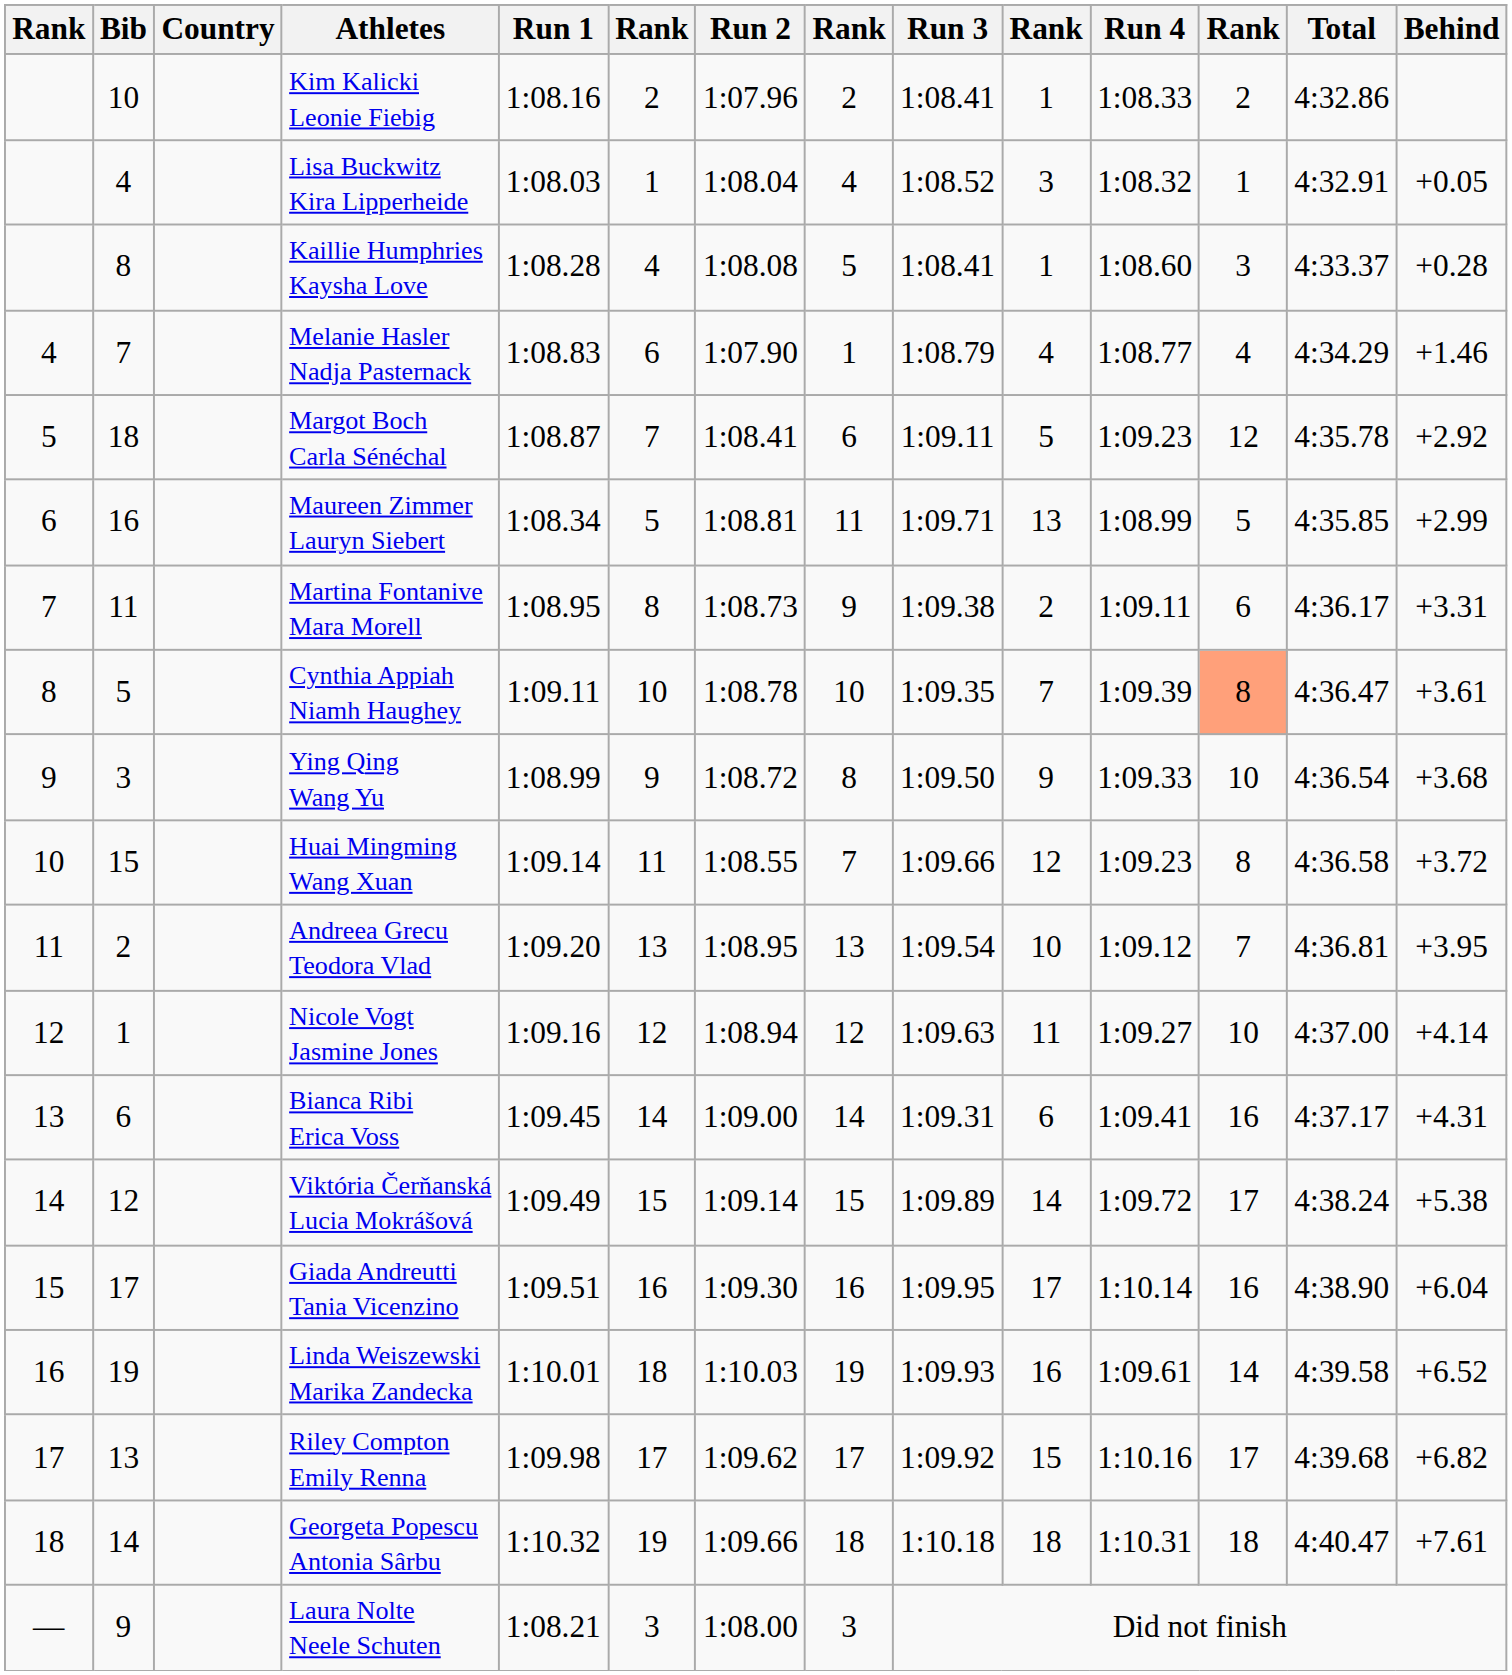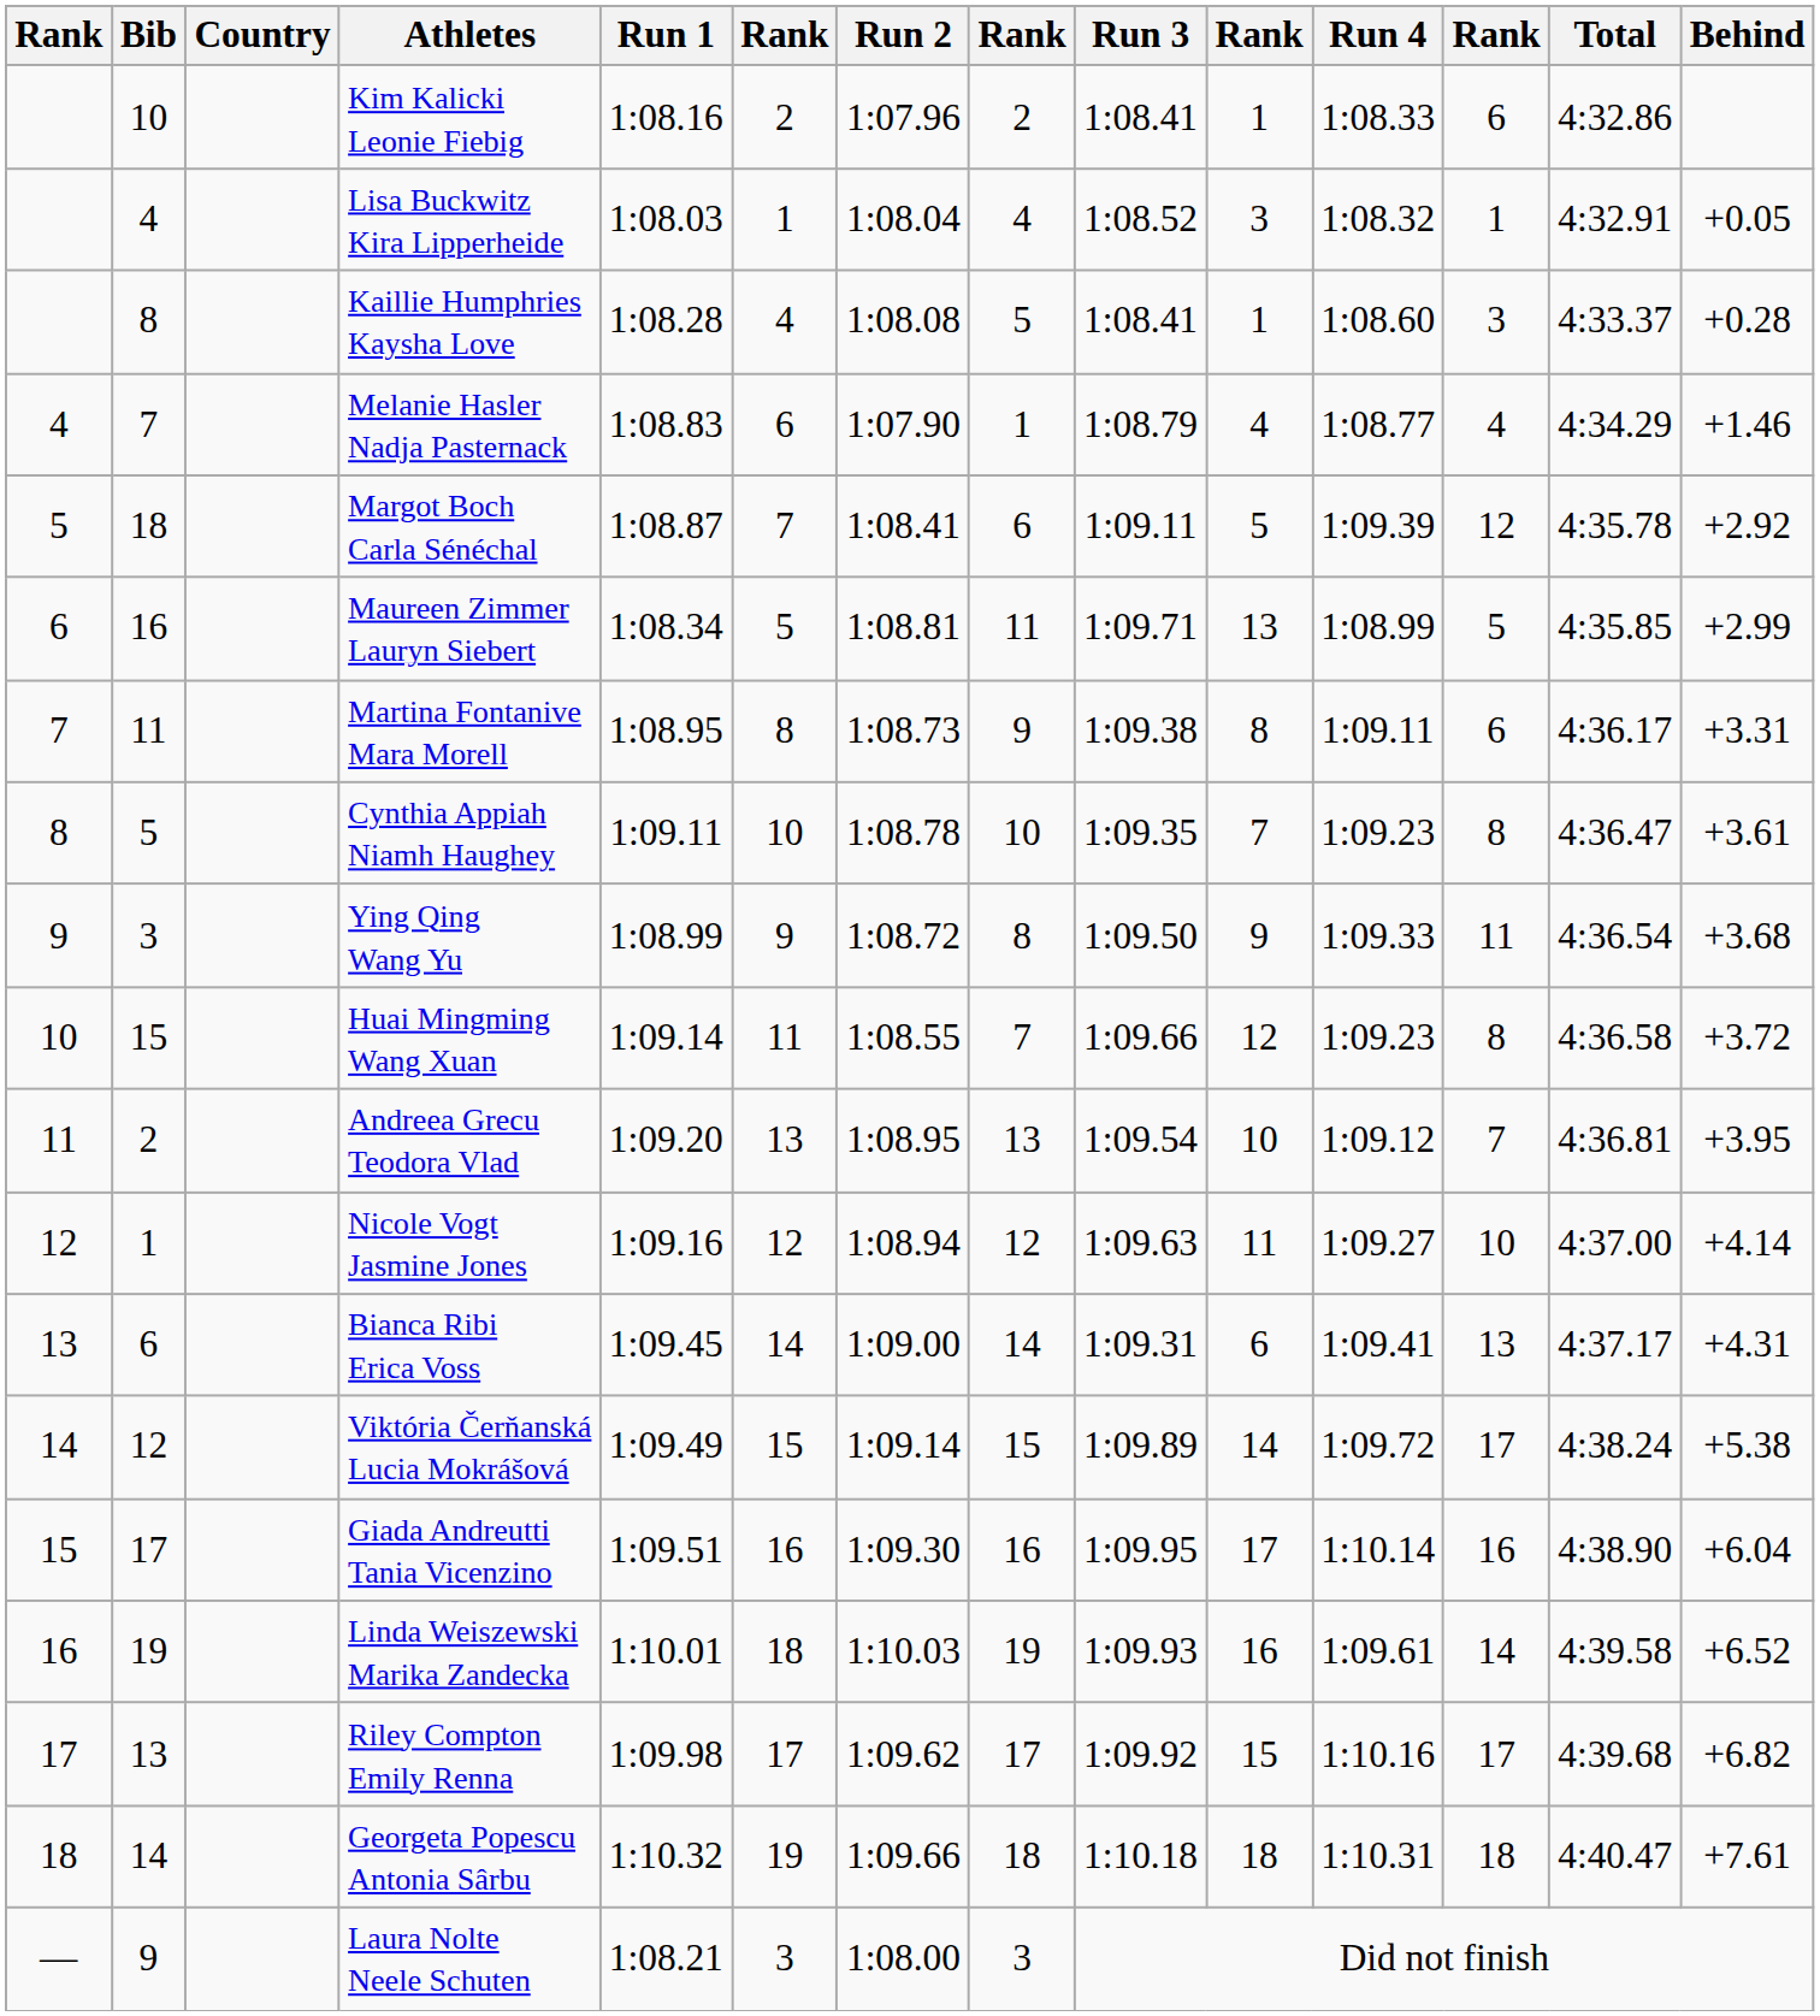Kim Kalicki Leonie Fiebig | column 12: 2 -> 6
Margot Boch Carla Sénéchal | Run 4: 1:09.23 -> 1:09.39
Martina Fontanive Mara Morell | column 10: 2 -> 8
Cynthia Appiah Niamh Haughey | Run 4: 1:09.39 -> 1:09.23
Cynthia Appiah Niamh Haughey | column 12: lightsalmon background -> no background
Ying Qing Wang Yu | column 12: 10 -> 11
Bianca Ribi Erica Voss | column 12: 16 -> 13
